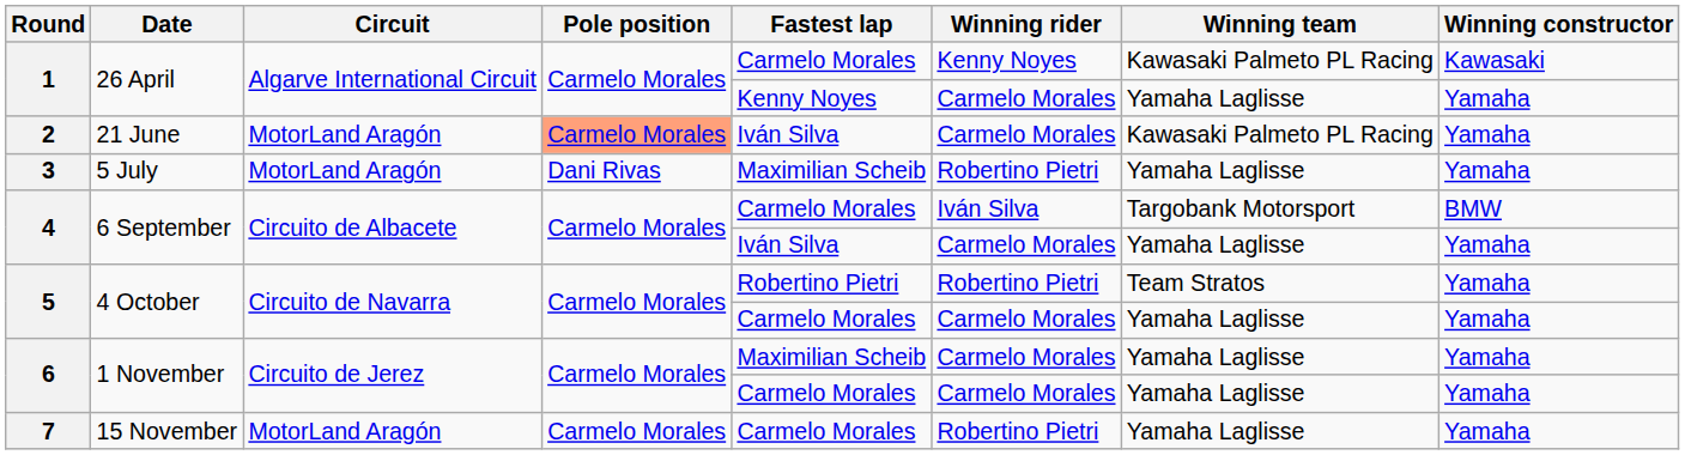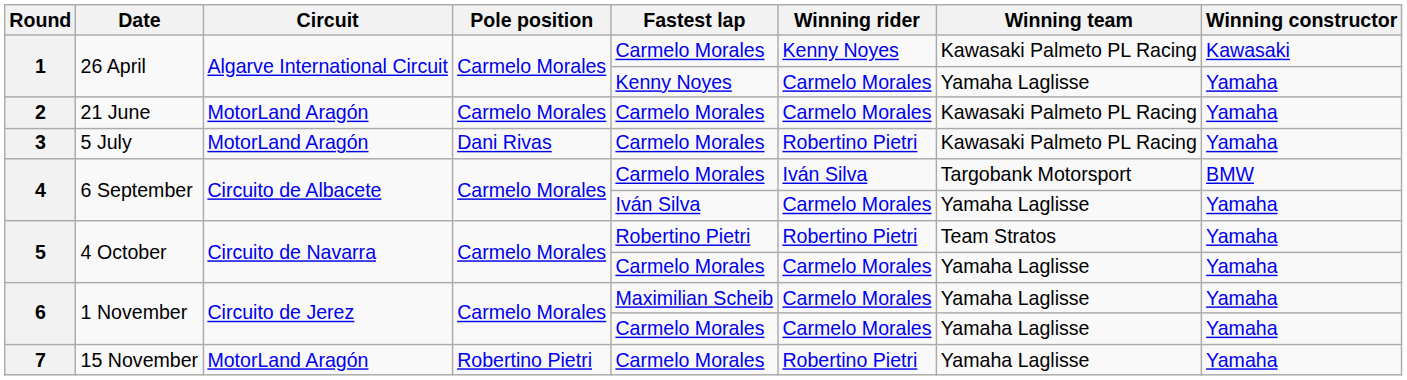2 | Pole position: lightsalmon background -> no background
2 | Fastest lap: Iván Silva -> Carmelo Morales
3 | Fastest lap: Maximilian Scheib -> Carmelo Morales
3 | Winning team: Yamaha Laglisse -> Kawasaki Palmeto PL Racing
7 | Pole position: Carmelo Morales -> Robertino Pietri
